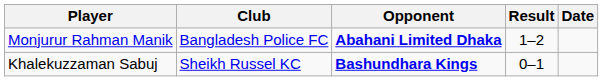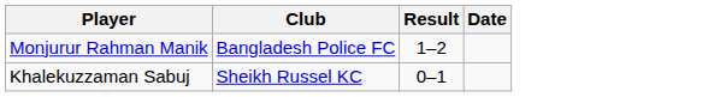- column: Opponent | Abahani Limited Dhaka | Bashundhara Kings
